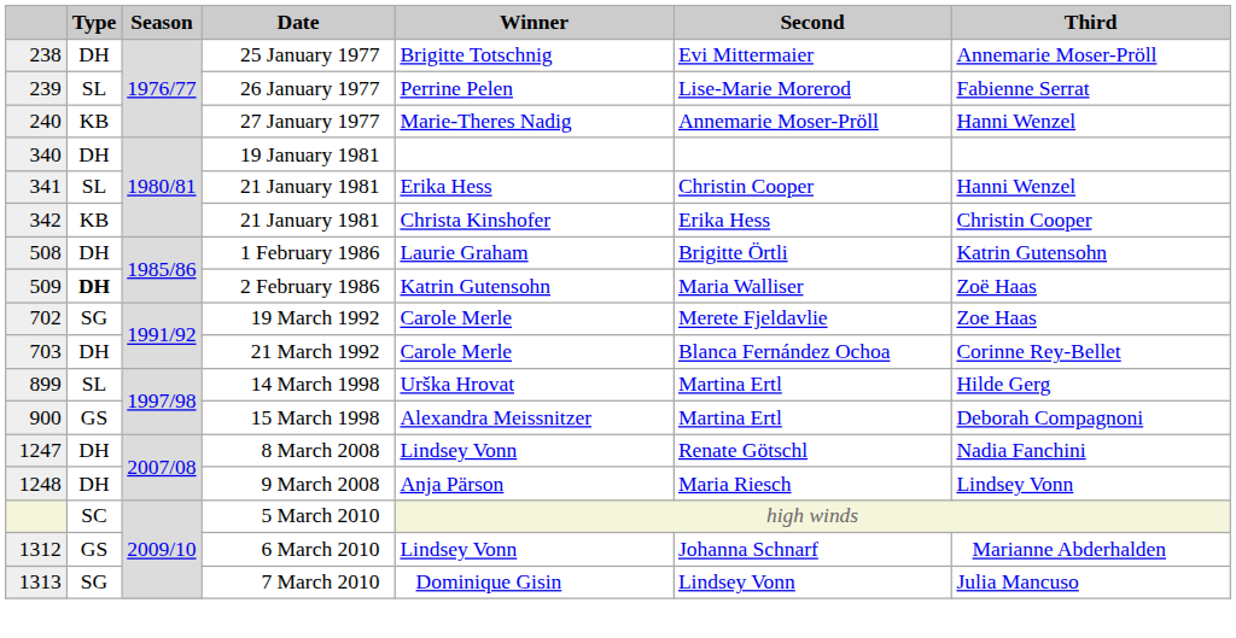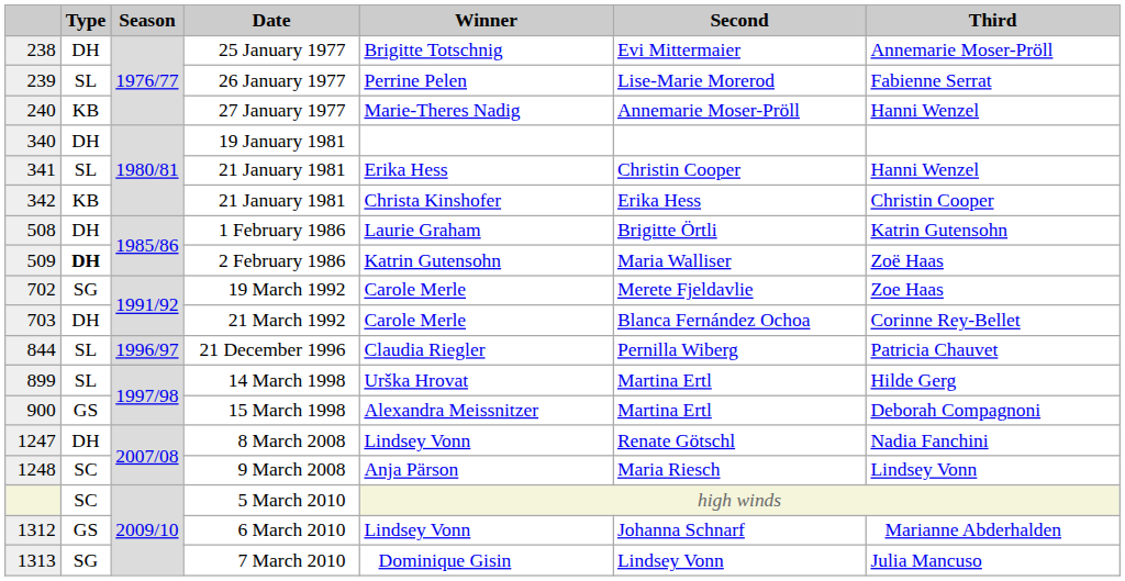+ row: 844 | SL | 1996/97 | 21 December 1996 | Claudia Riegler | Pernilla Wiberg | Patricia Chauvet
9 March 2008 | Type: DH -> SC
